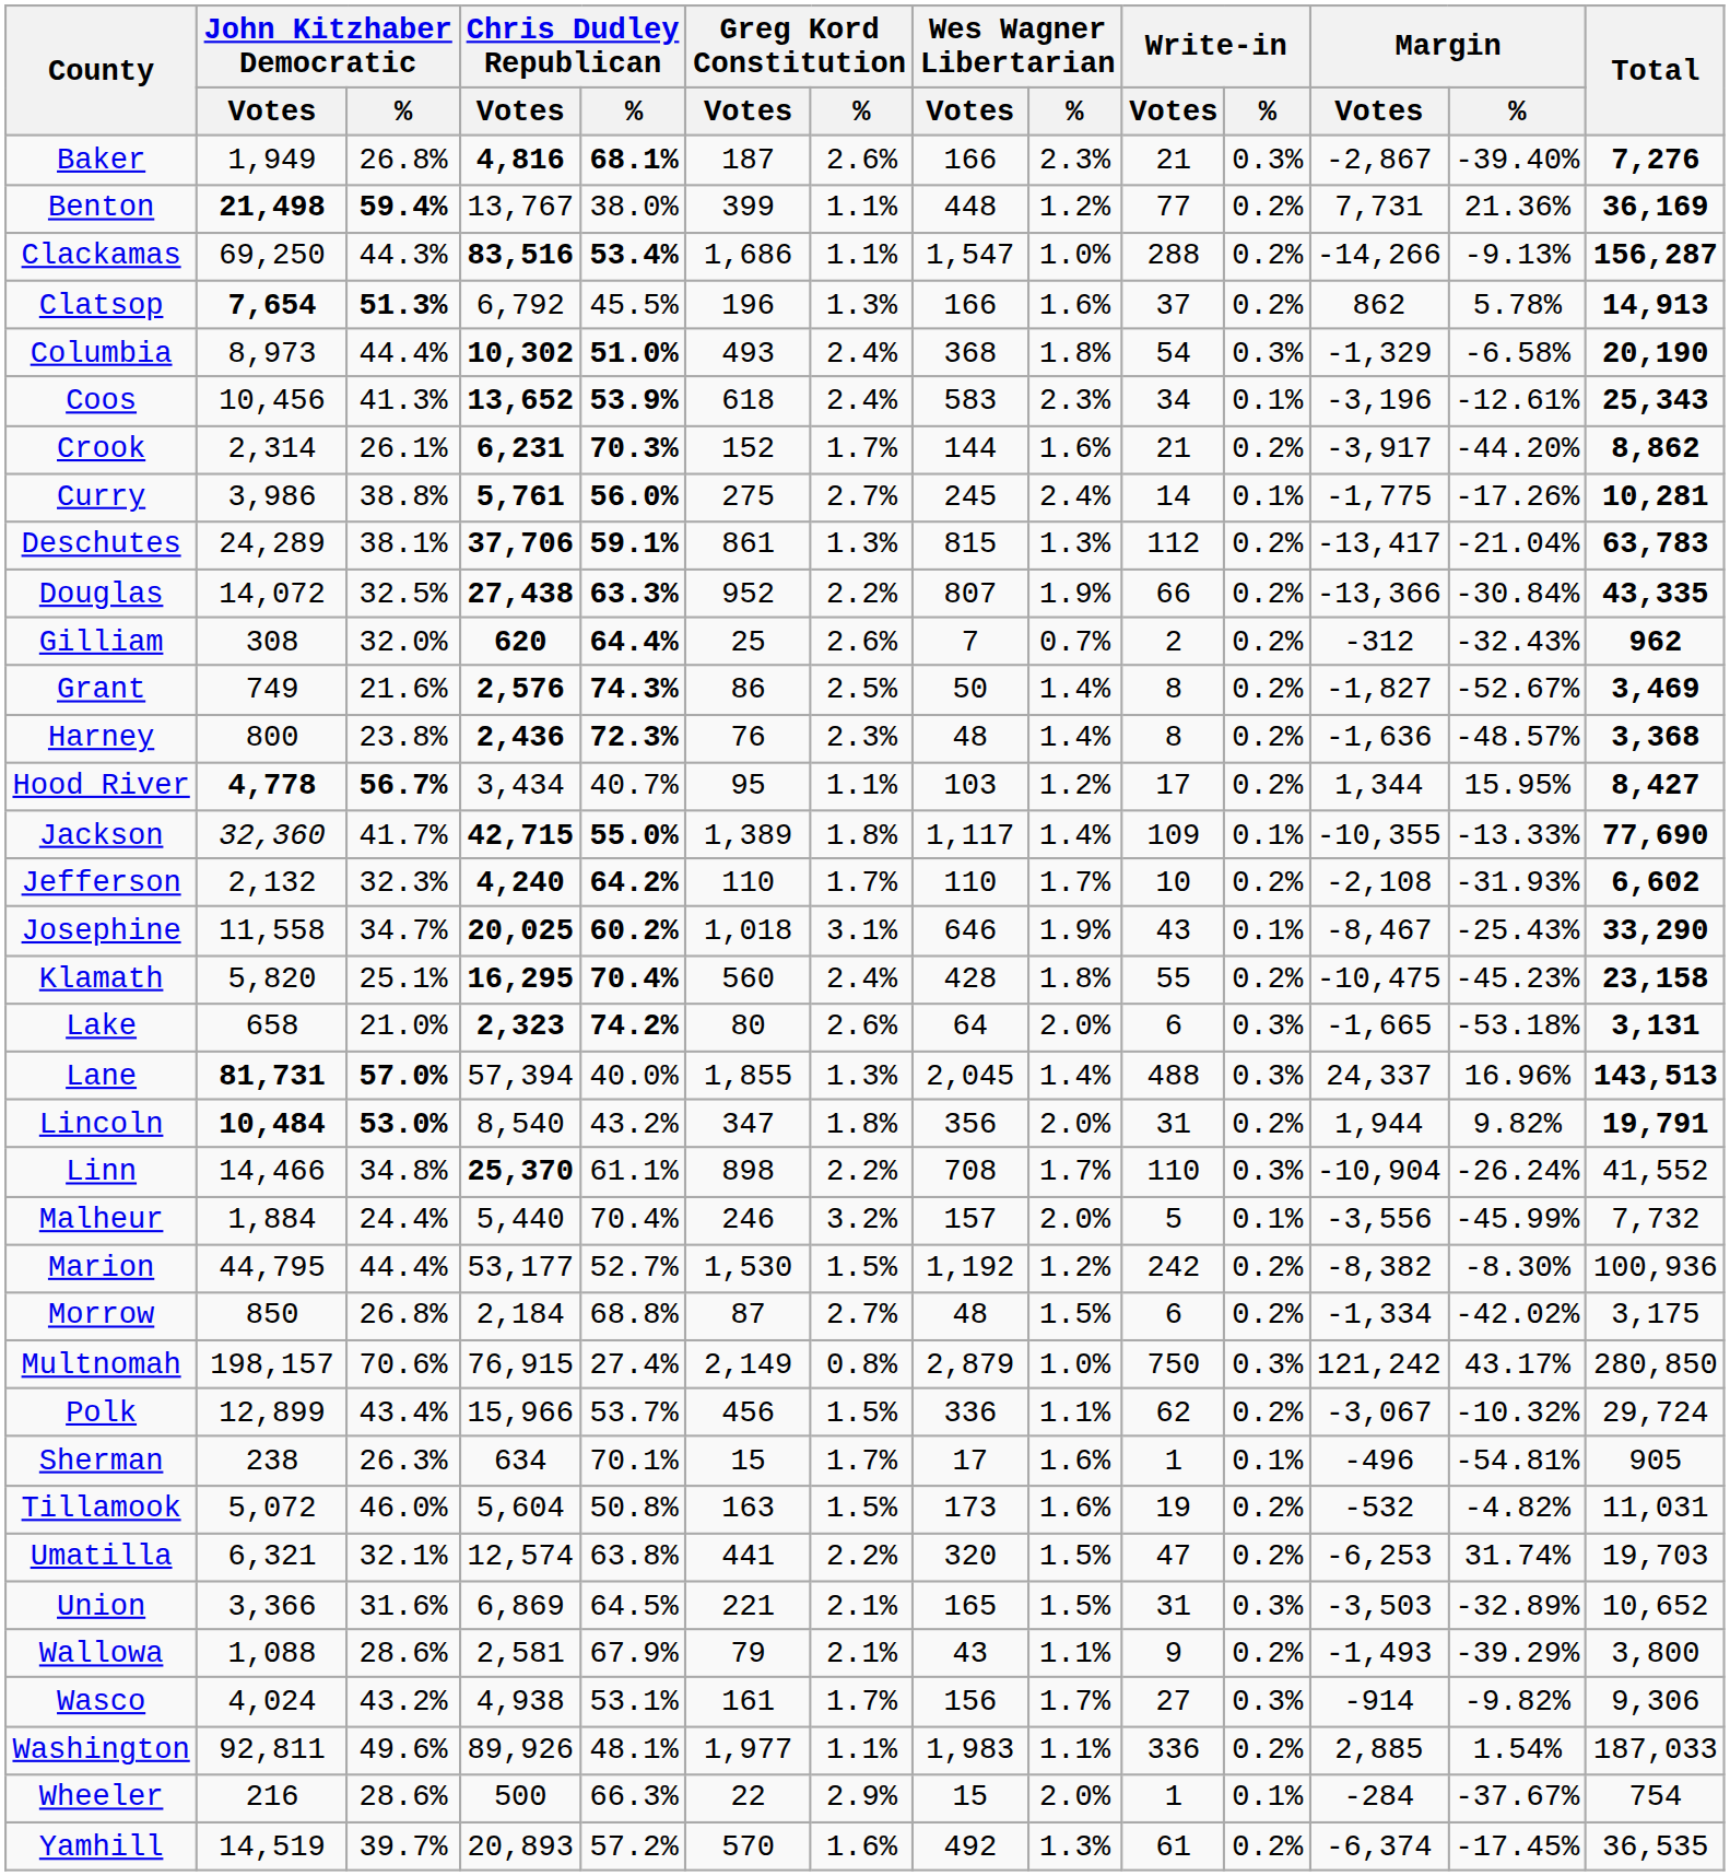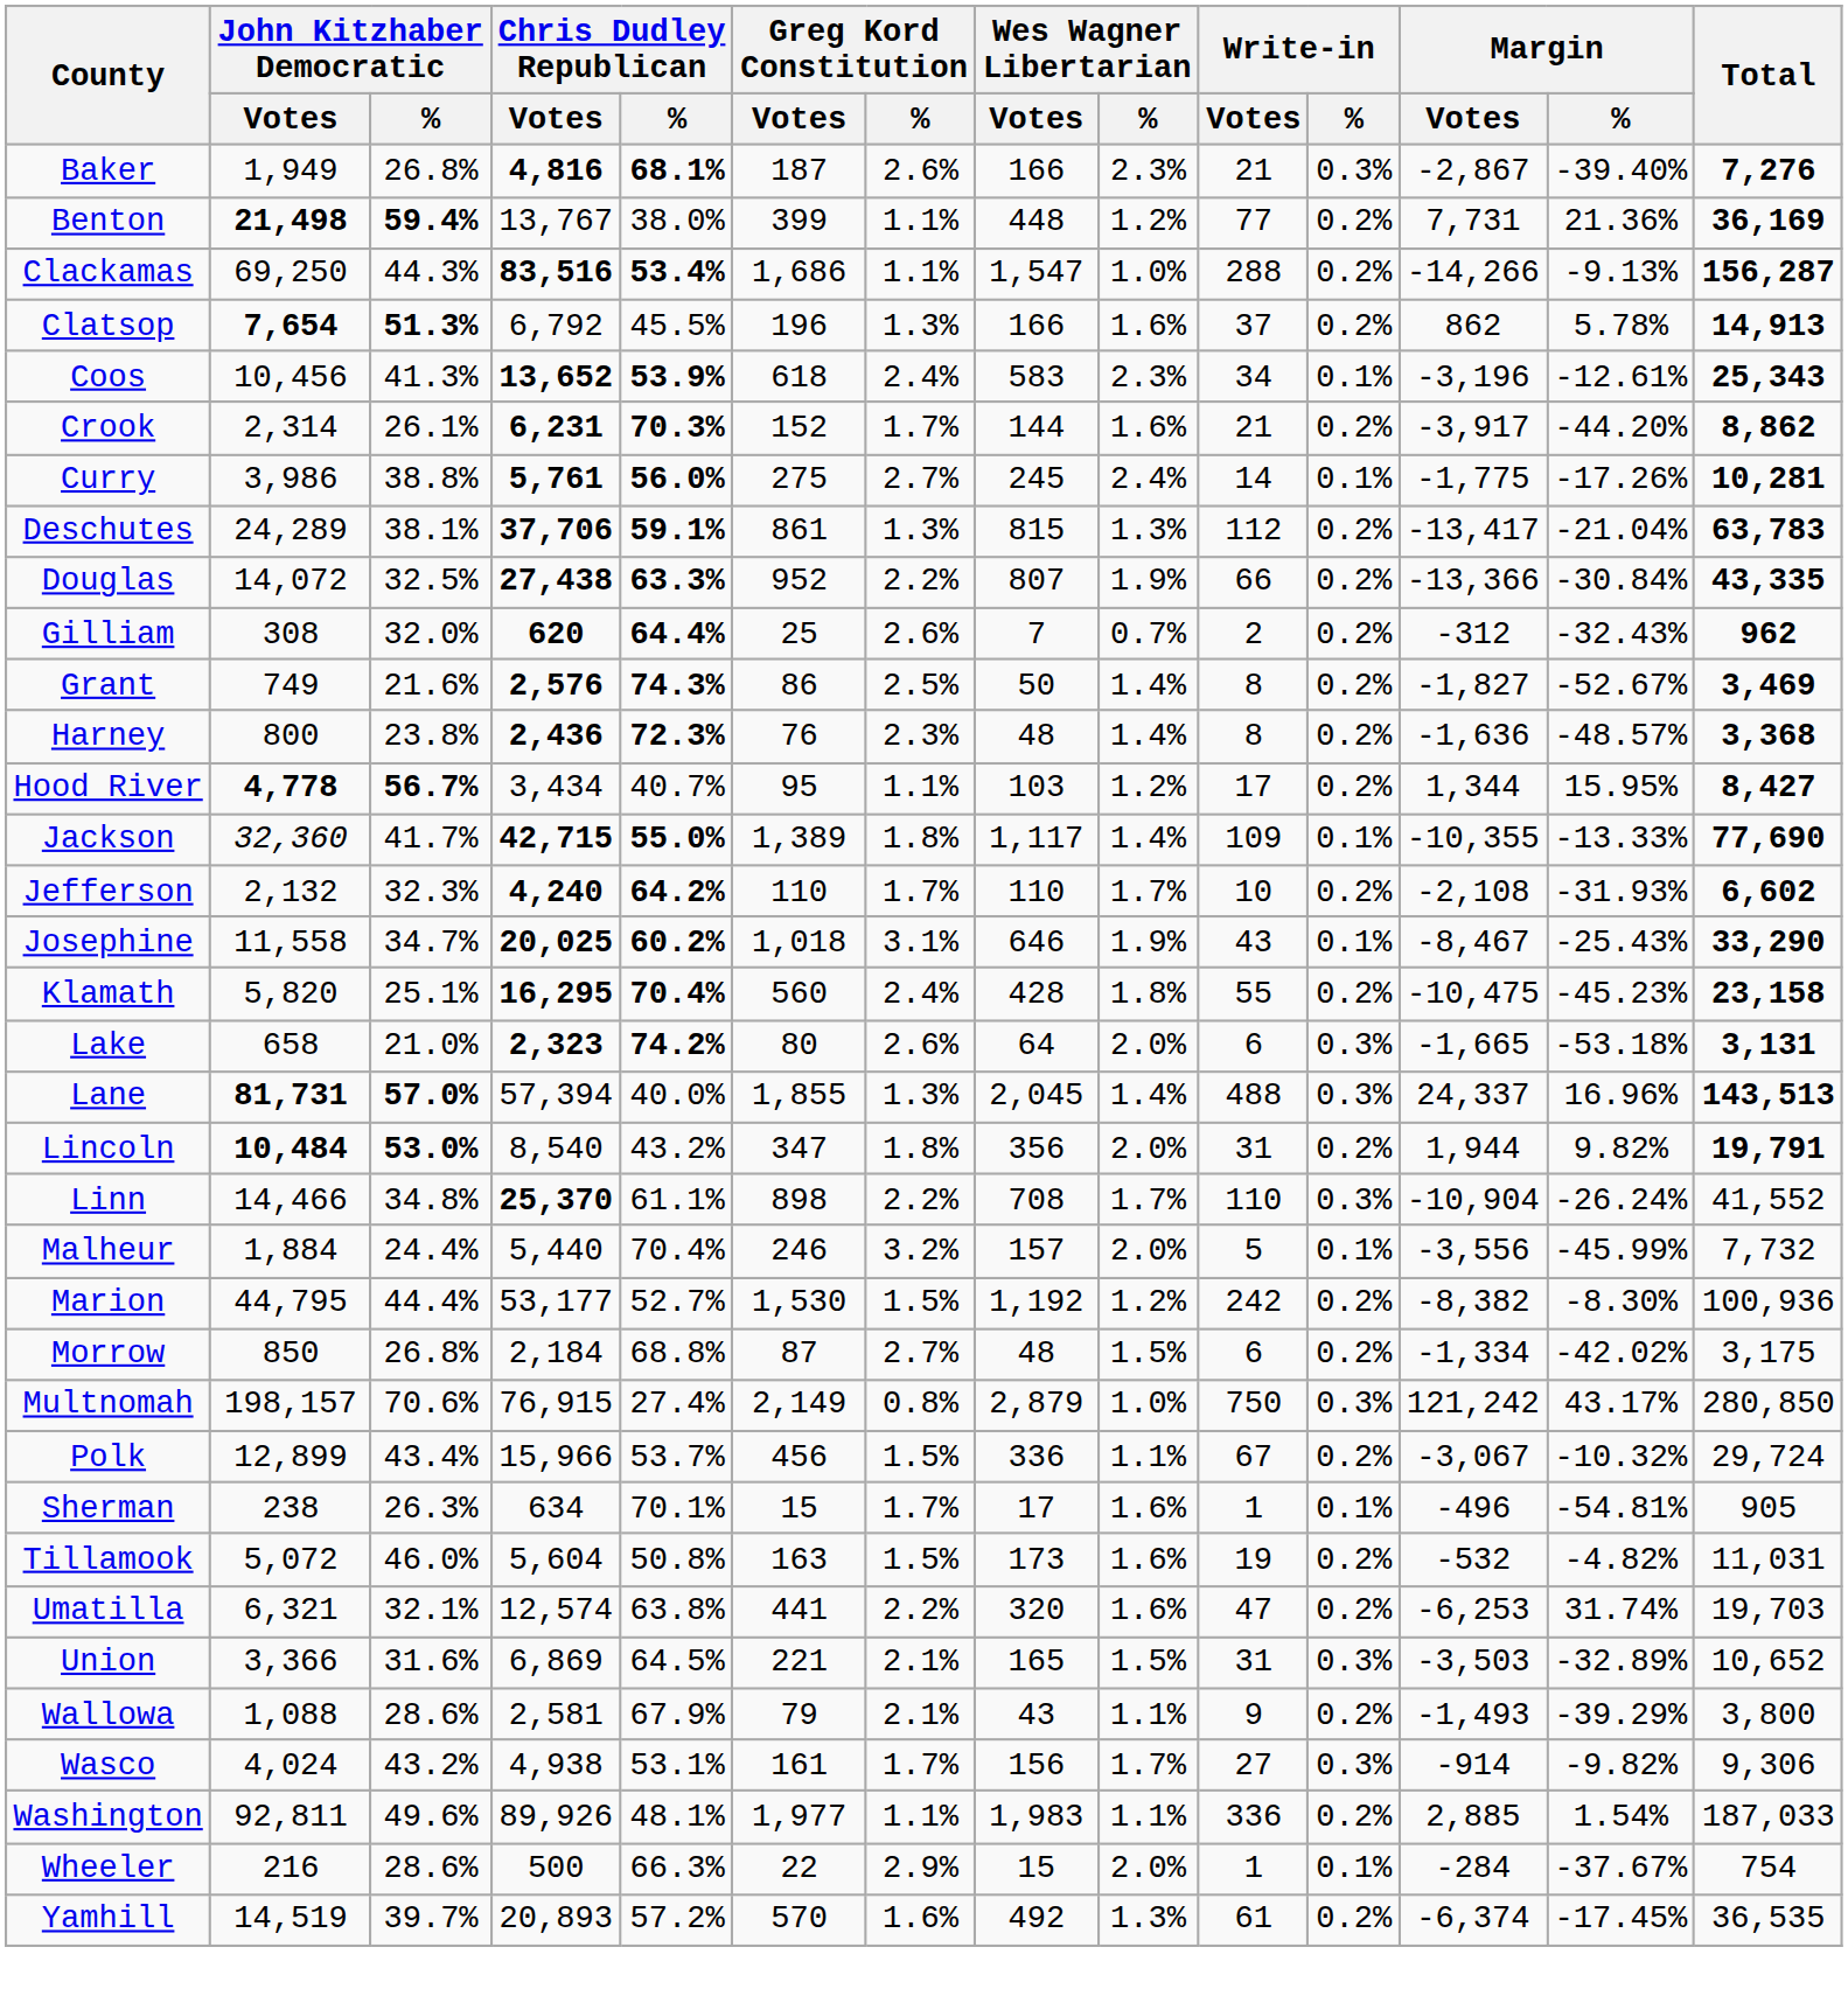- row: Columbia | 8,973 | 44.4% | 10,302 | 51.0% | 493 | 2.4% | 368 | 1.8% | 54 | 0.3% | -1,329 | -6.58% | 20,190
Polk | Write-in / Votes: 62 -> 67
Umatilla | Wes Wagner Libertarian / %: 1.5% -> 1.6%
